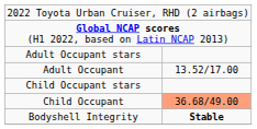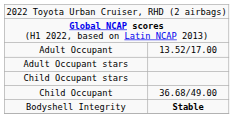rows swapped: Adult Occupant stars <-> Adult Occupant
Child Occupant | column 2: lightsalmon background -> no background
